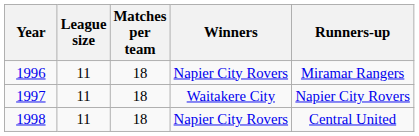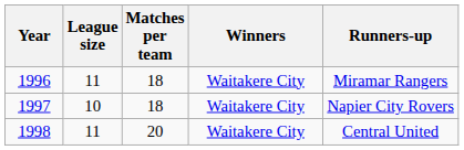1996 | Winners: Napier City Rovers -> Waitakere City
1997 | League size: 11 -> 10
1998 | Matches per team: 18 -> 20
1998 | Winners: Napier City Rovers -> Waitakere City
